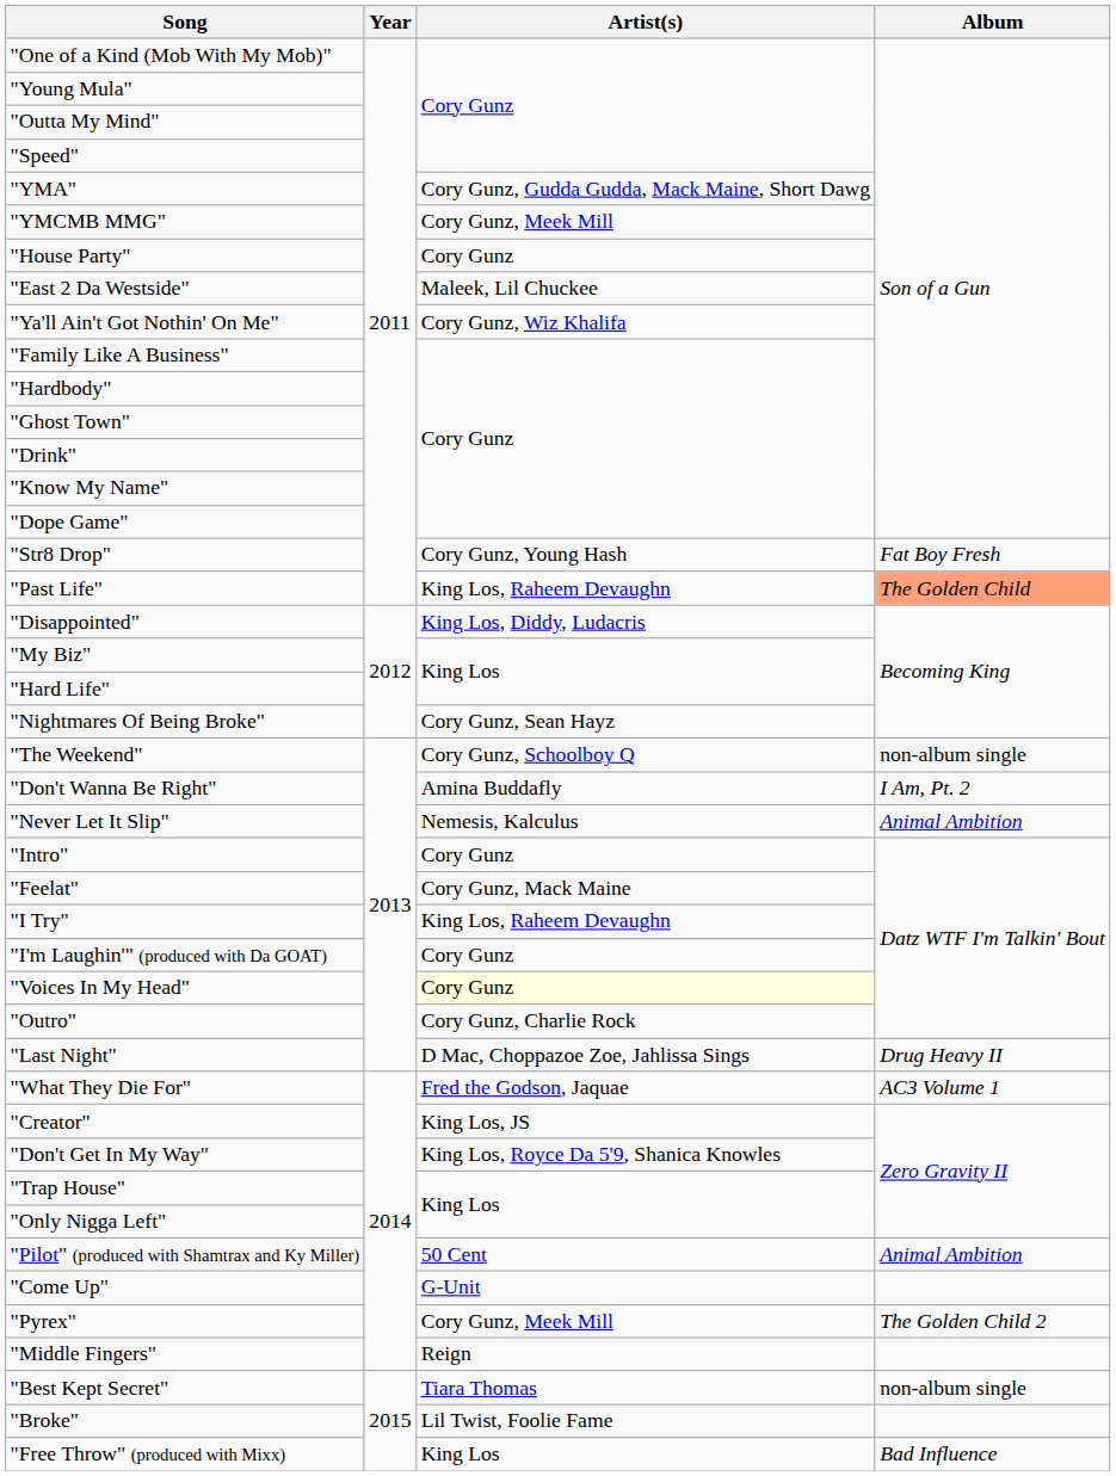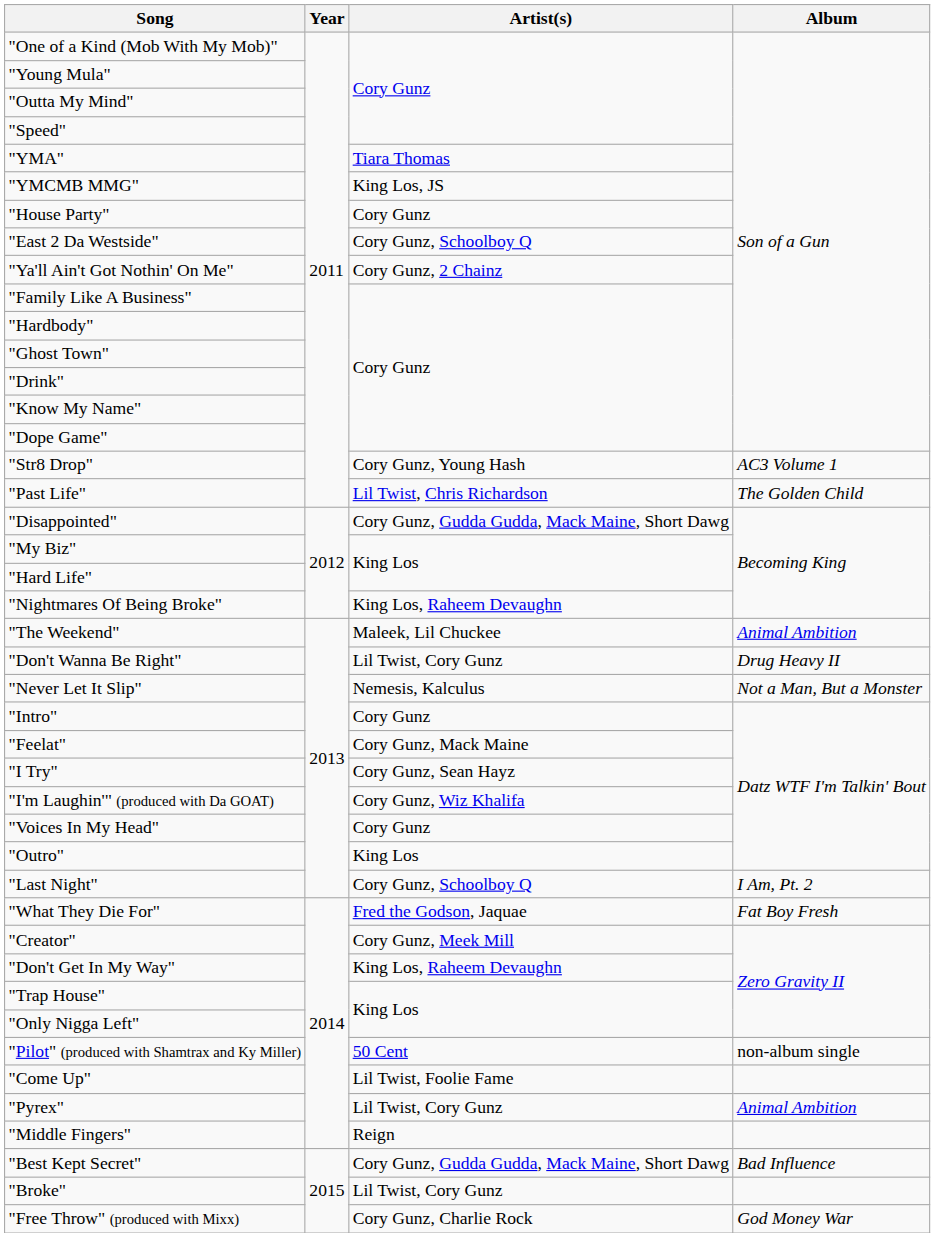"YMA" | Artist(s): Cory Gunz, Gudda Gudda, Mack Maine, Short Dawg -> Tiara Thomas
"YMCMB MMG" | Artist(s): Cory Gunz, Meek Mill -> King Los, JS
"East 2 Da Westside" | Artist(s): Maleek, Lil Chuckee -> Cory Gunz, Schoolboy Q
"Ya'll Ain't Got Nothin' On Me" | Artist(s): Cory Gunz, Wiz Khalifa -> Cory Gunz, 2 Chainz
"Str8 Drop" | Album: Fat Boy Fresh -> AC3 Volume 1
"Past Life" | Artist(s): King Los, Raheem Devaughn -> Lil Twist, Chris Richardson
"Past Life" | Album: lightsalmon background -> no background
"Disappointed" | Artist(s): King Los, Diddy, Ludacris -> Cory Gunz, Gudda Gudda, Mack Maine, Short Dawg
"Nightmares Of Being Broke" | Artist(s): Cory Gunz, Sean Hayz -> King Los, Raheem Devaughn
"The Weekend" | Artist(s): Cory Gunz, Schoolboy Q -> Maleek, Lil Chuckee
"The Weekend" | Album: non-album single -> Animal Ambition
"Don't Wanna Be Right" | Artist(s): Amina Buddafly -> Lil Twist, Cory Gunz
"Don't Wanna Be Right" | Album: I Am, Pt. 2 -> Drug Heavy II
"Never Let It Slip" | Album: Animal Ambition -> Not a Man, But a Monster
"I Try" | Artist(s): King Los, Raheem Devaughn -> Cory Gunz, Sean Hayz
"I'm Laughin'" (produced with Da GOAT) | Artist(s): Cory Gunz -> Cory Gunz, Wiz Khalifa
"Voices In My Head" | Artist(s): lightyellow background -> no background
"Outro" | Artist(s): Cory Gunz, Charlie Rock -> King Los
"Last Night" | Artist(s): D Mac, Choppazoe Zoe, Jahlissa Sings -> Cory Gunz, Schoolboy Q
"Last Night" | Album: Drug Heavy II -> I Am, Pt. 2
"What They Die For" | Album: AC3 Volume 1 -> Fat Boy Fresh
"Creator" | Artist(s): King Los, JS -> Cory Gunz, Meek Mill
"Don't Get In My Way" | Artist(s): King Los, Royce Da 5'9, Shanica Knowles -> King Los, Raheem Devaughn
"Pilot" (produced with Shamtrax and Ky Miller) | Album: Animal Ambition -> non-album single
"Come Up" | Artist(s): G-Unit -> Lil Twist, Foolie Fame
"Pyrex" | Artist(s): Cory Gunz, Meek Mill -> Lil Twist, Cory Gunz
"Pyrex" | Album: The Golden Child 2 -> Animal Ambition
"Best Kept Secret" | Artist(s): Tiara Thomas -> Cory Gunz, Gudda Gudda, Mack Maine, Short Dawg
"Best Kept Secret" | Album: non-album single -> Bad Influence
"Broke" | Artist(s): Lil Twist, Foolie Fame -> Lil Twist, Cory Gunz
"Free Throw" (produced with Mixx) | Artist(s): King Los -> Cory Gunz, Charlie Rock
"Free Throw" (produced with Mixx) | Album: Bad Influence -> God Money War
